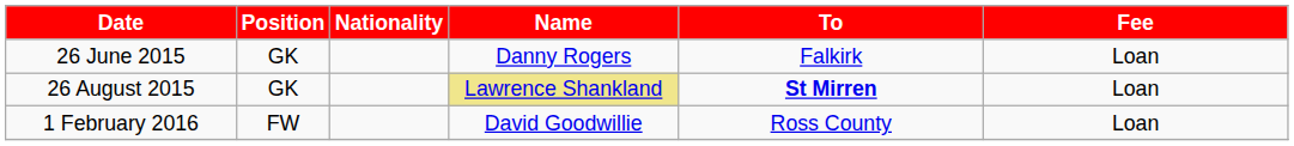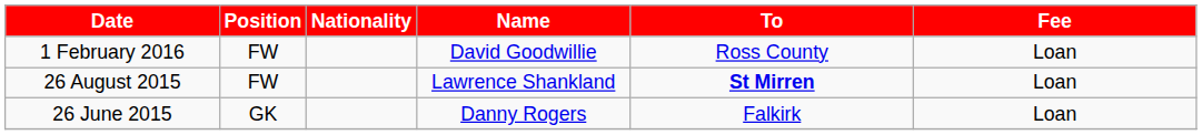rows swapped: 26 June 2015 <-> 1 February 2016
26 August 2015 | Position: GK -> FW
26 August 2015 | Name: khaki background -> no background
